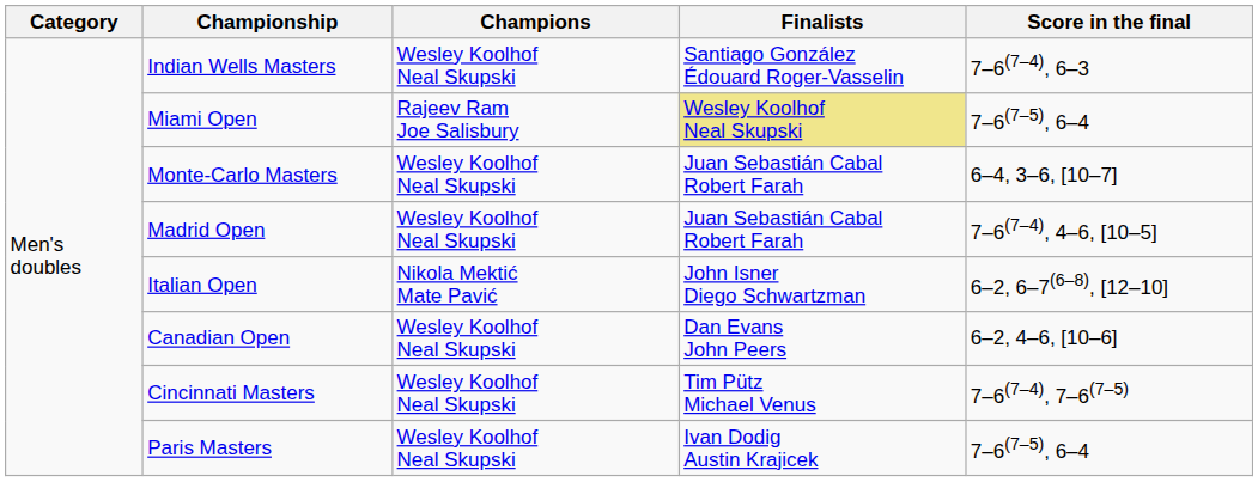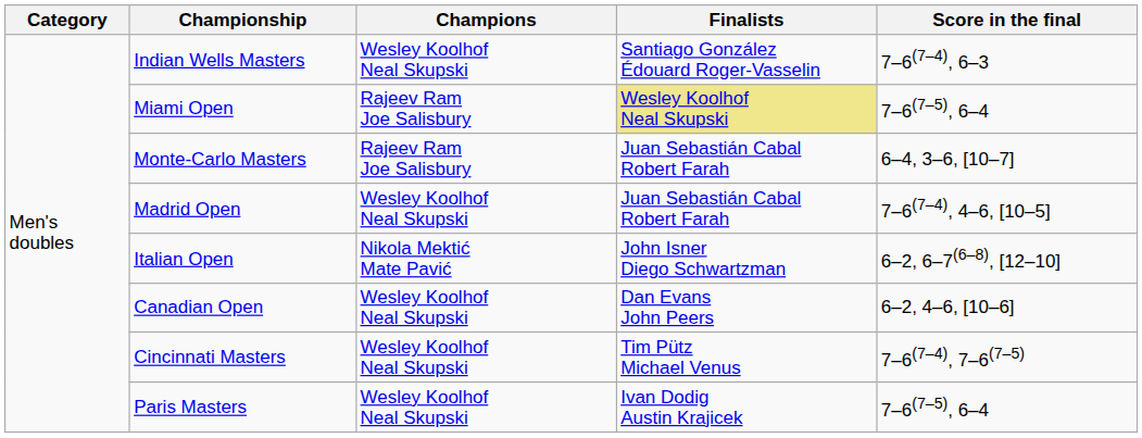Monte-Carlo Masters | Champions: Wesley Koolhof Neal Skupski -> Rajeev Ram Joe Salisbury
